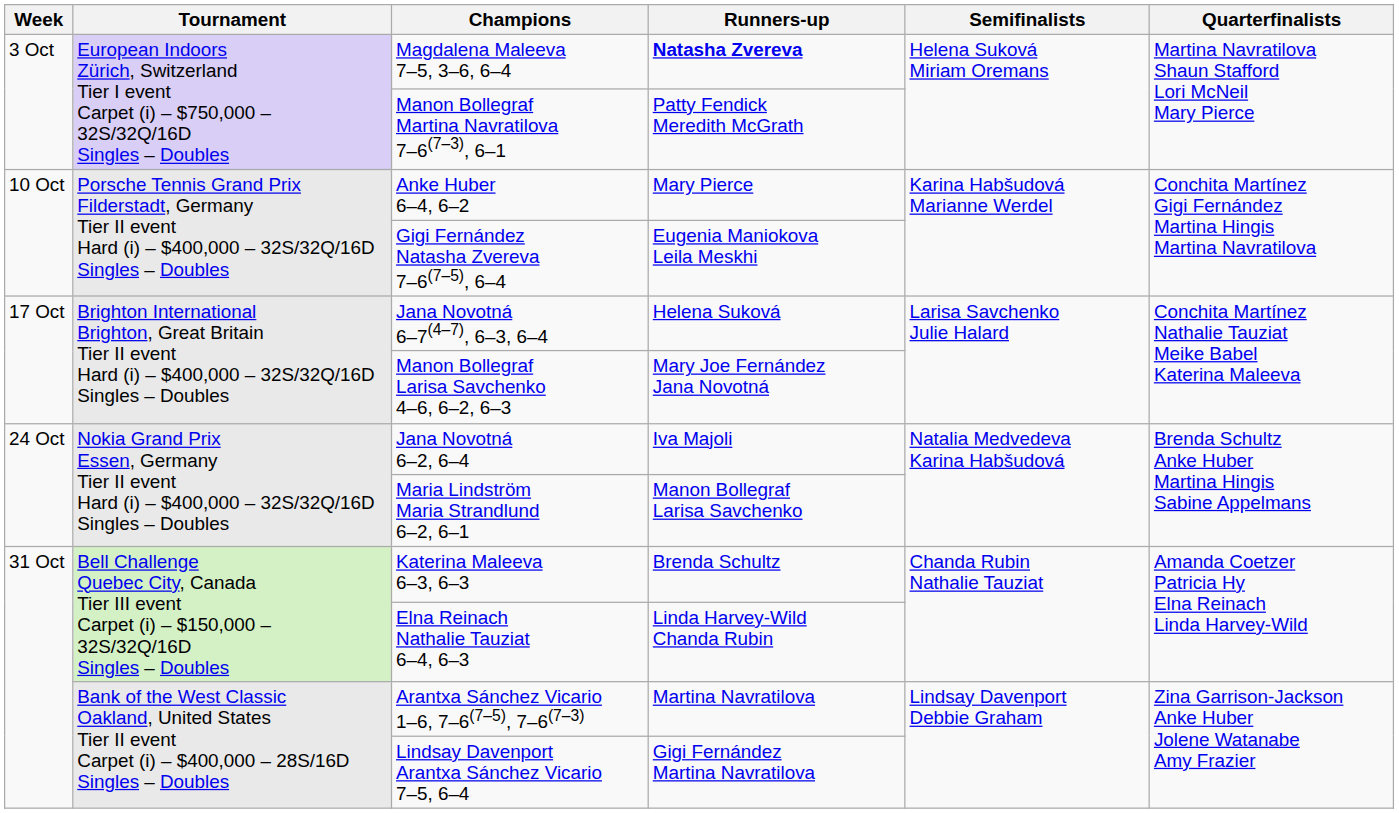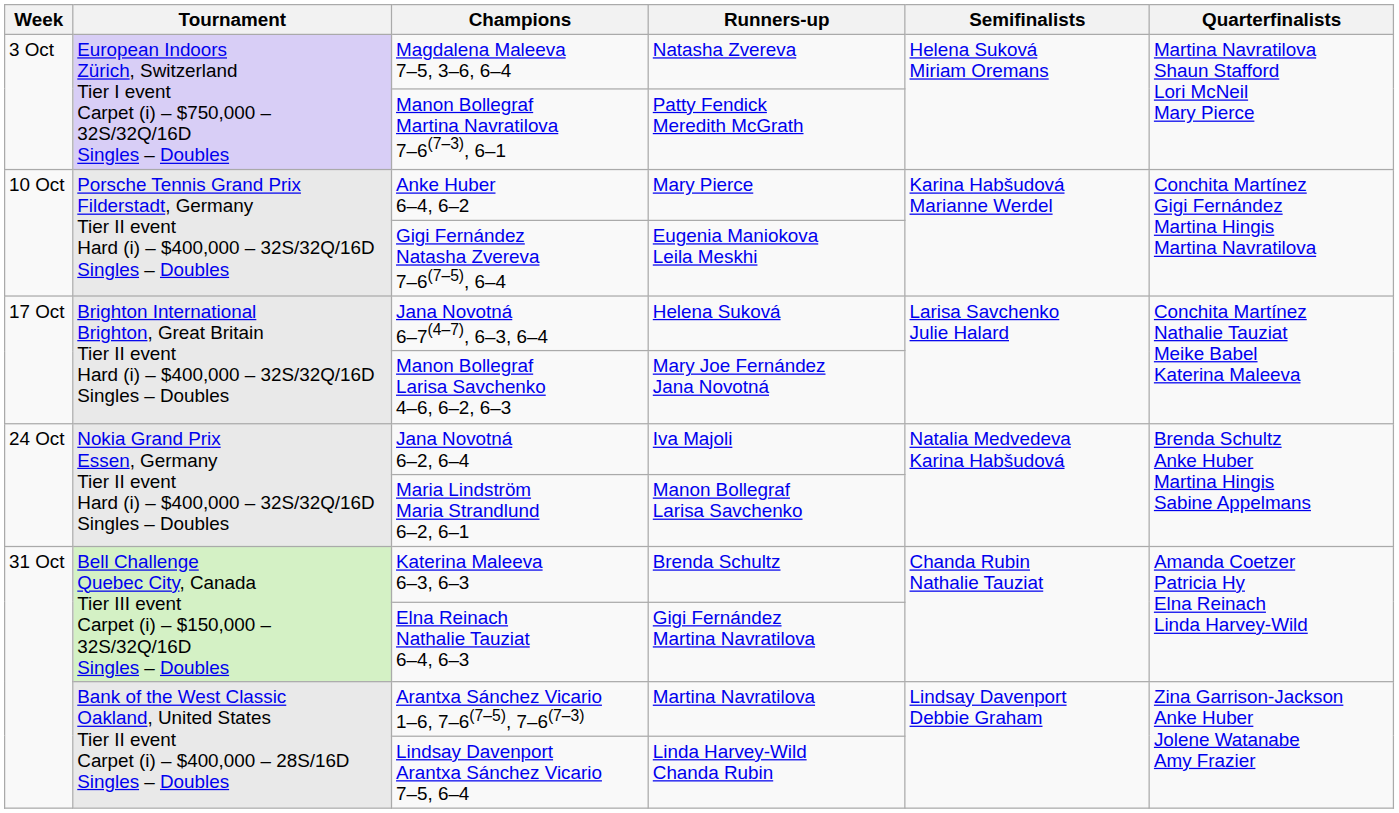Magdalena Maleeva 7–5, 3–6, 6–4 | Runners-up: bold -> normal
Elna Reinach Nathalie Tauziat 6–4, 6–3 | Runners-up: Linda Harvey-Wild Chanda Rubin -> Gigi Fernández Martina Navratilova
Lindsay Davenport Arantxa Sánchez Vicario 7–5, 6–4 | Runners-up: Gigi Fernández Martina Navratilova -> Linda Harvey-Wild Chanda Rubin
